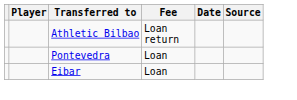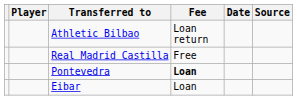+ row: Real Madrid Castilla | Free
Pontevedra | Fee: normal -> bold
